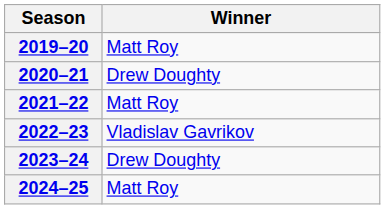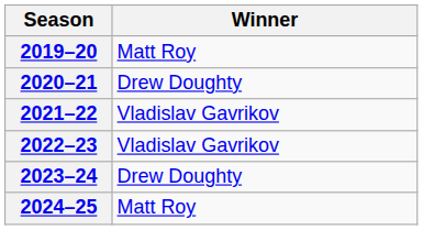2021–22 | Winner: Matt Roy -> Vladislav Gavrikov
